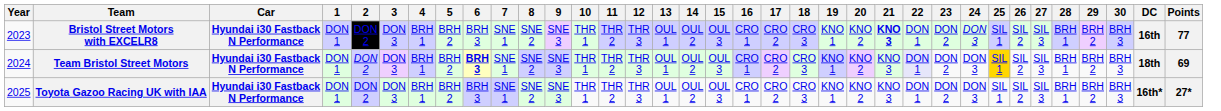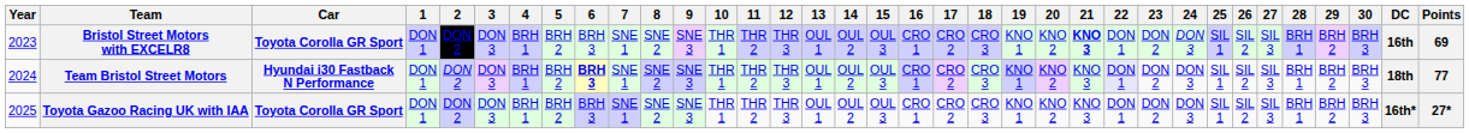Bristol Street Motors with EXCELR8 | Car: Hyundai i30 Fastback N Performance -> Toyota Corolla GR Sport
Bristol Street Motors with EXCELR8 | Points: 77 -> 69
Team Bristol Street Motors | 25: gold background -> no background
Team Bristol Street Motors | Points: 69 -> 77
Toyota Gazoo Racing UK with IAA | Car: Hyundai i30 Fastback N Performance -> Toyota Corolla GR Sport
